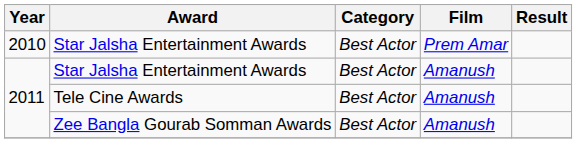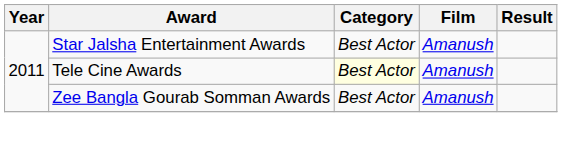- row: 2010 | Star Jalsha Entertainment Awards | Best Actor | Prem Amar
Tele Cine Awards | Category: no background -> lightyellow background
